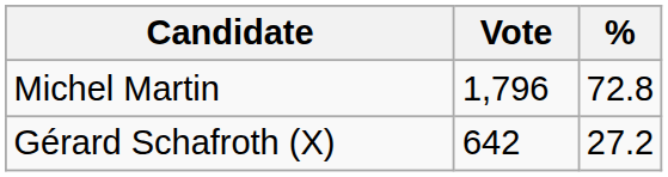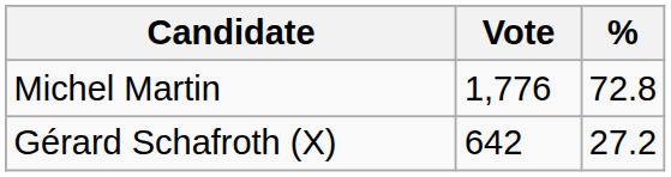Michel Martin | Vote: 1,796 -> 1,776
